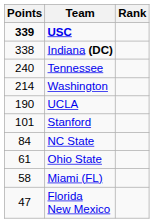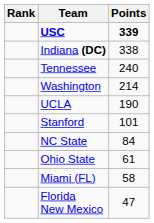columns swapped: Rank <-> Points
